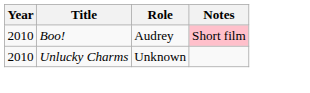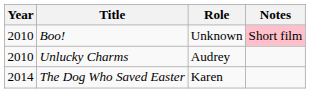Boo! | Role: Audrey -> Unknown
Unlucky Charms | Role: Unknown -> Audrey
+ row: 2014 | The Dog Who Saved Easter | Karen
